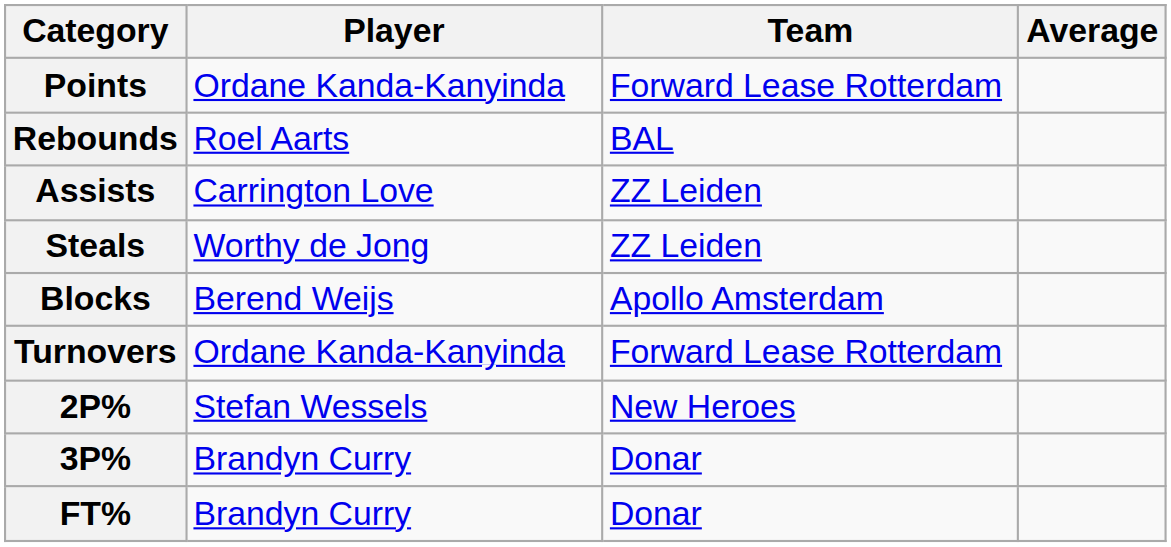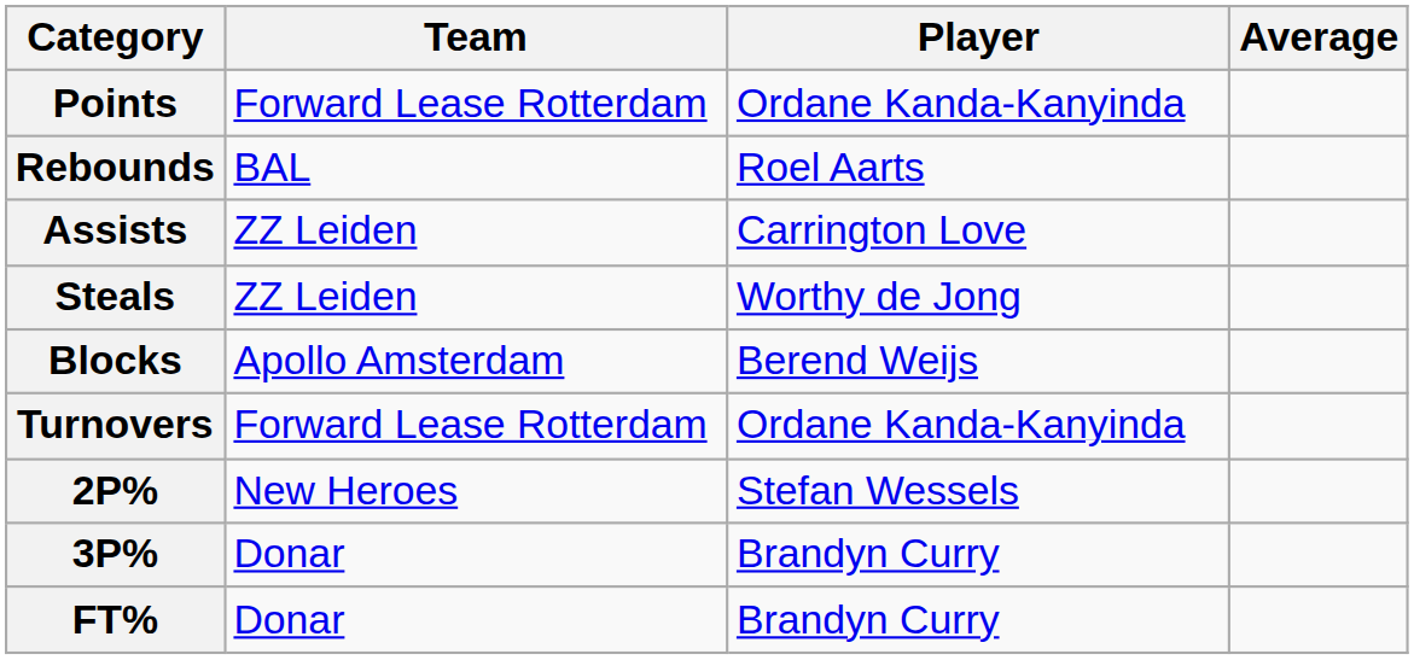columns swapped: Player <-> Team
